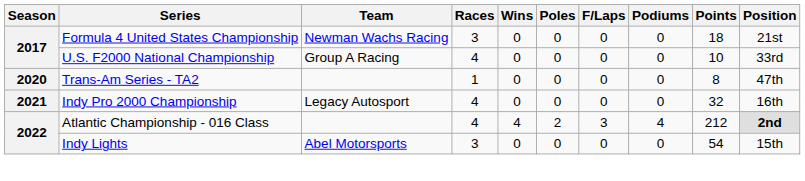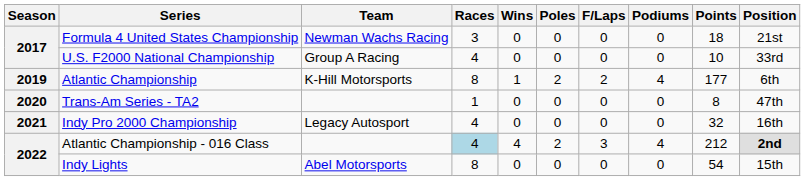+ row: 2019 | Atlantic Championship | K-Hill Motorsports | 8 | 1 | 2 | 2 | 4 | 177 | 6th
Atlantic Championship - 016 Class | Races: no background -> lightblue background
Indy Lights | Races: 3 -> 8
